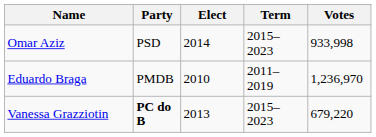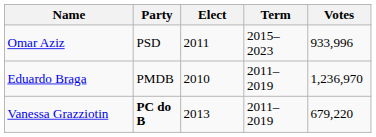Omar Aziz | Elect: 2014 -> 2011
Omar Aziz | Votes: 933,998 -> 933,996
Vanessa Grazziotin | Term: 2015–2023 -> 2011–2019
